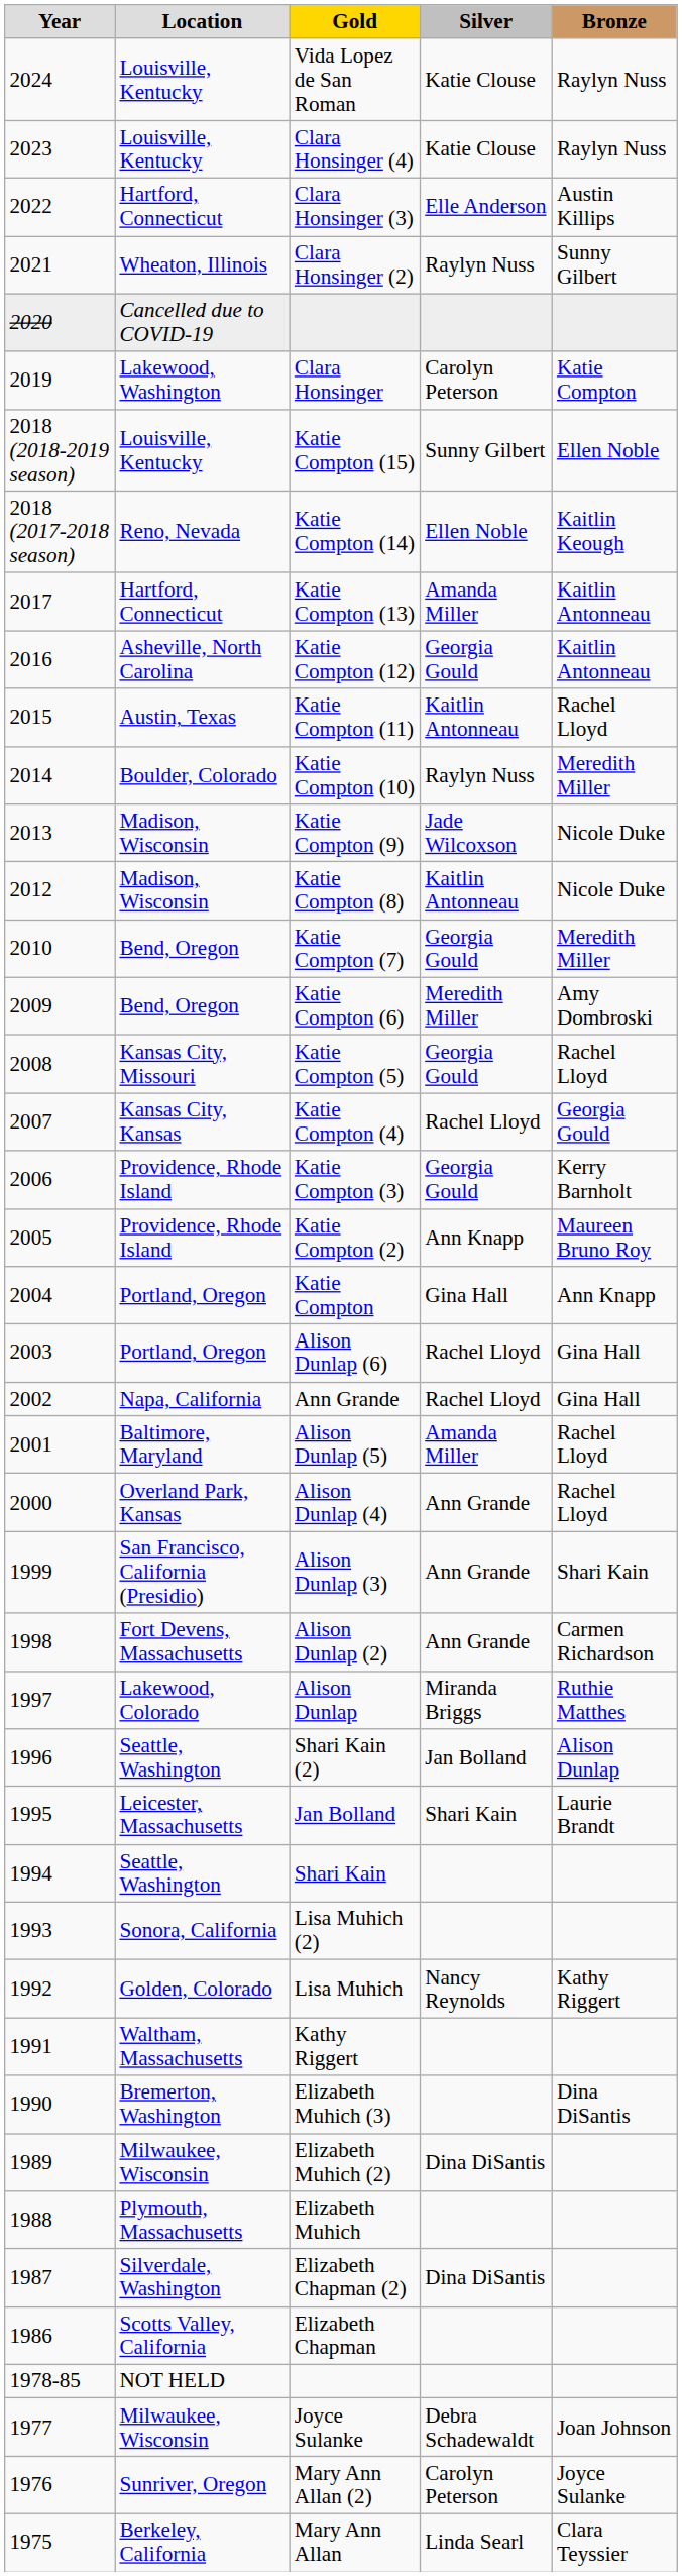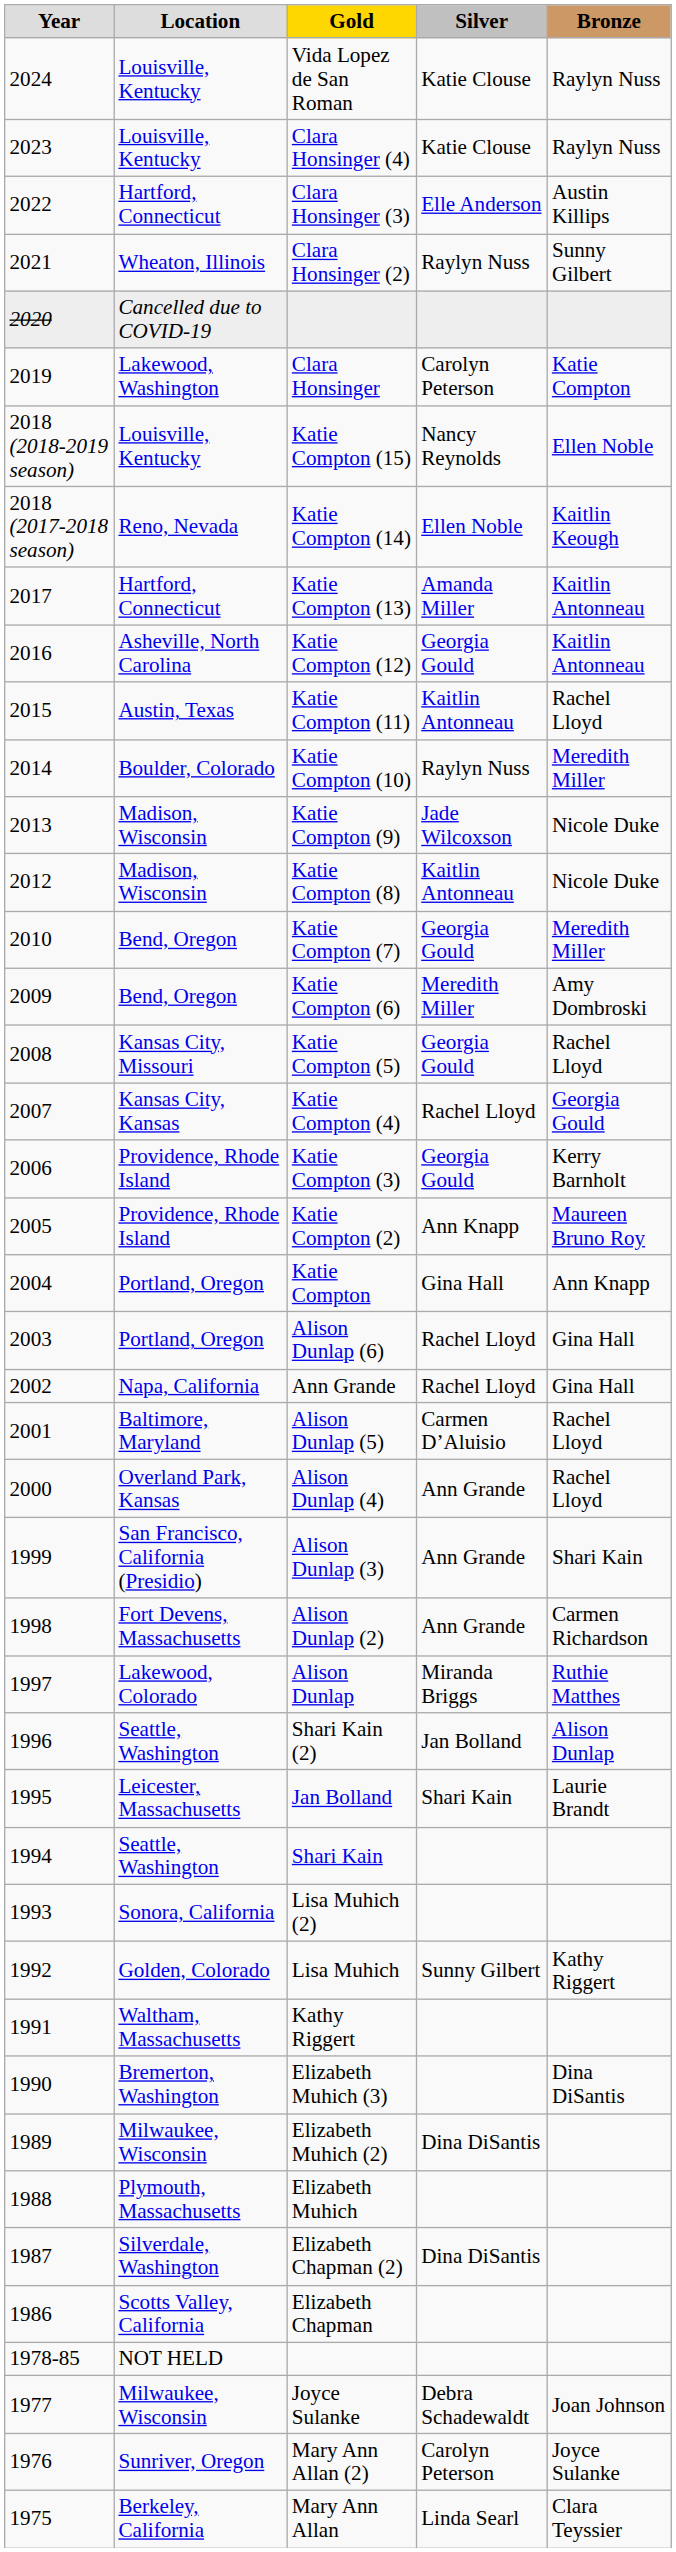Katie Compton (15) | Silver: Sunny Gilbert -> Nancy Reynolds
Alison Dunlap (5) | Silver: Amanda Miller -> Carmen D’Aluisio
Lisa Muhich | Silver: Nancy Reynolds -> Sunny Gilbert
